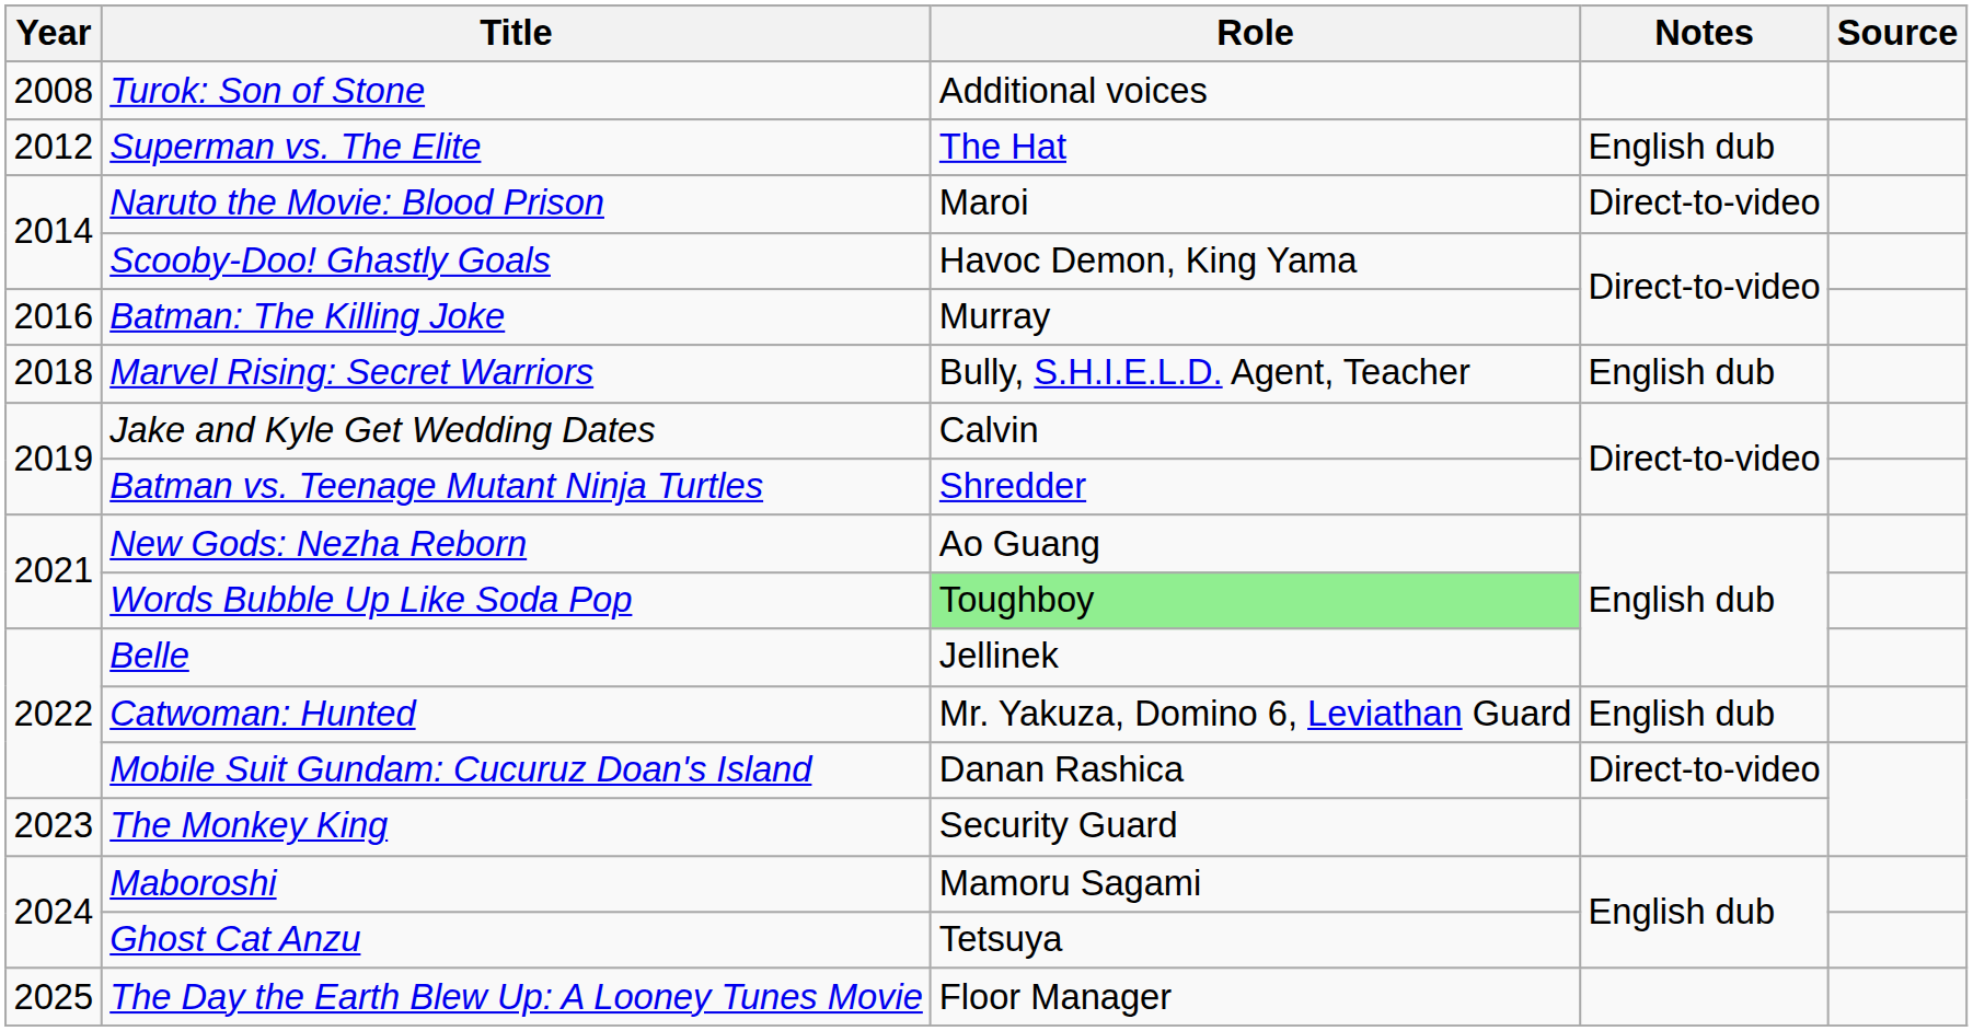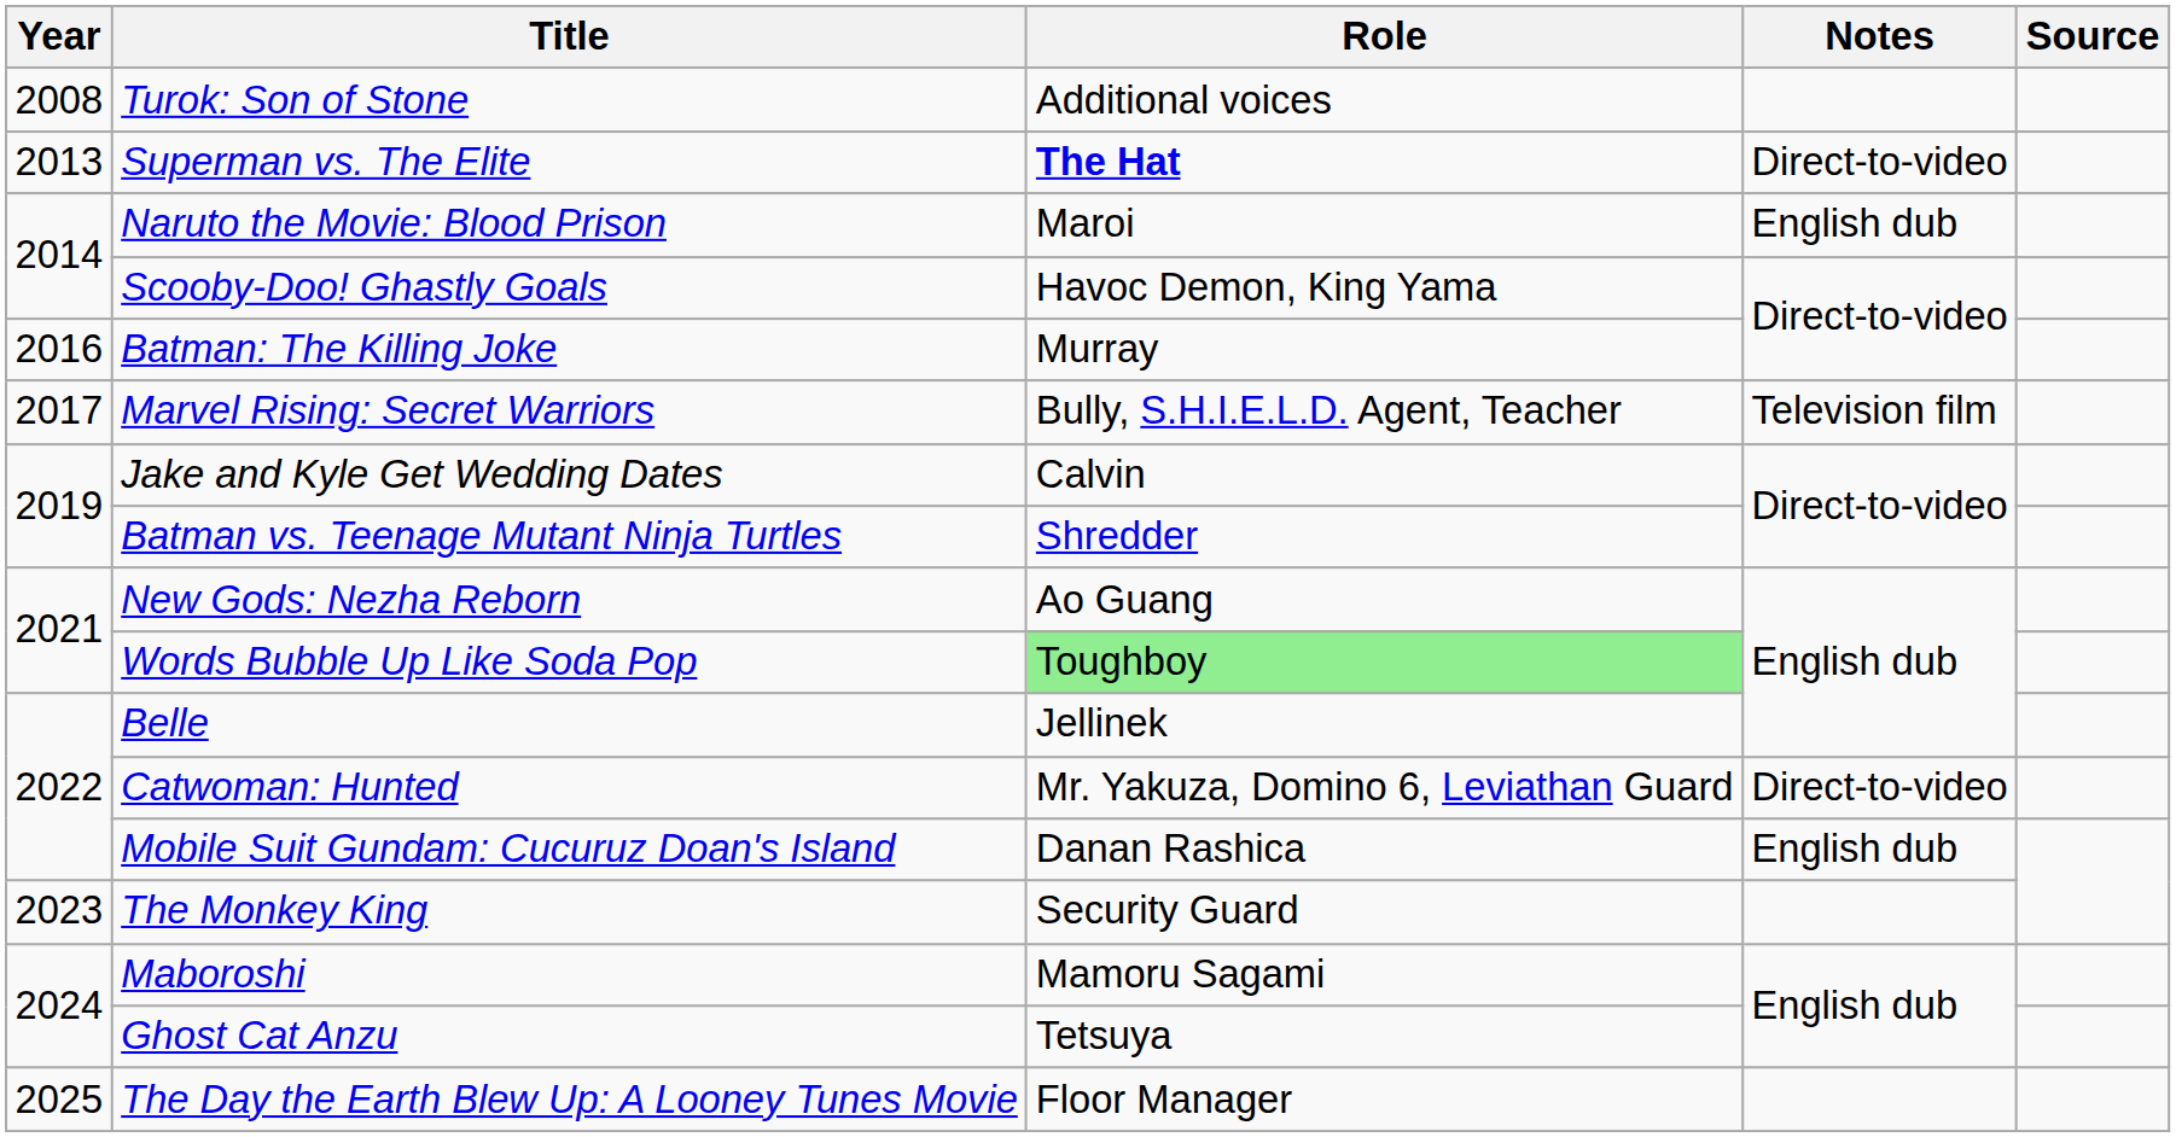Superman vs. The Elite | Year: 2012 -> 2013
Superman vs. The Elite | Role: normal -> bold
Superman vs. The Elite | Notes: English dub -> Direct-to-video
Naruto the Movie: Blood Prison | Notes: Direct-to-video -> English dub
Marvel Rising: Secret Warriors | Year: 2018 -> 2017
Marvel Rising: Secret Warriors | Notes: English dub -> Television film
Catwoman: Hunted | Notes: English dub -> Direct-to-video
Mobile Suit Gundam: Cucuruz Doan's Island | Notes: Direct-to-video -> English dub
